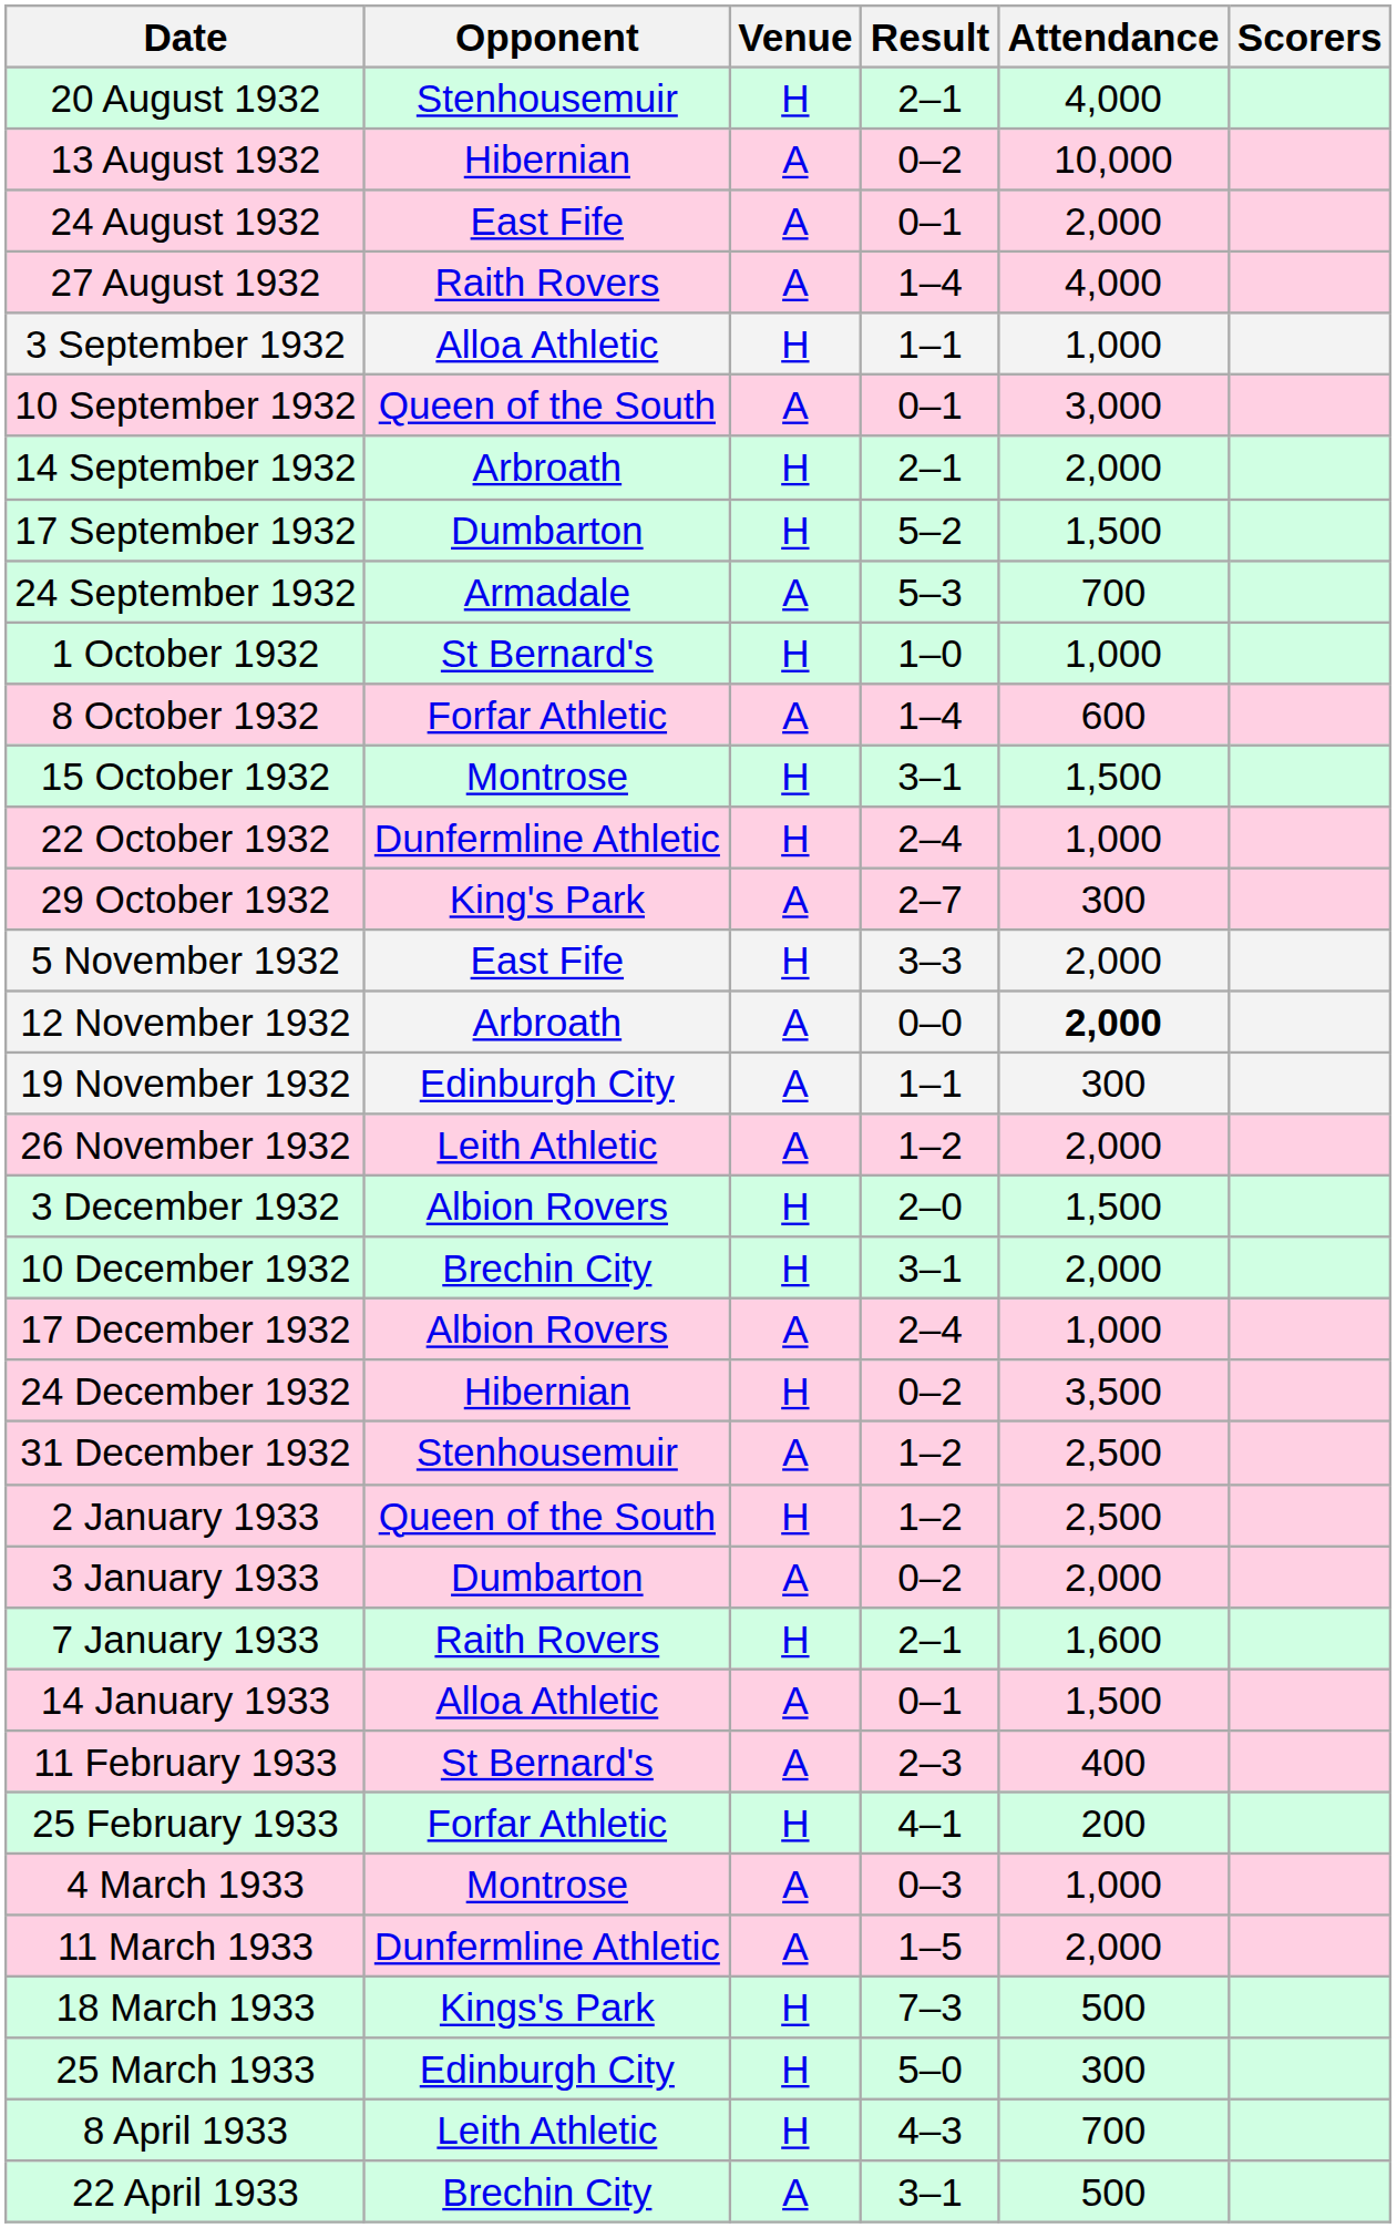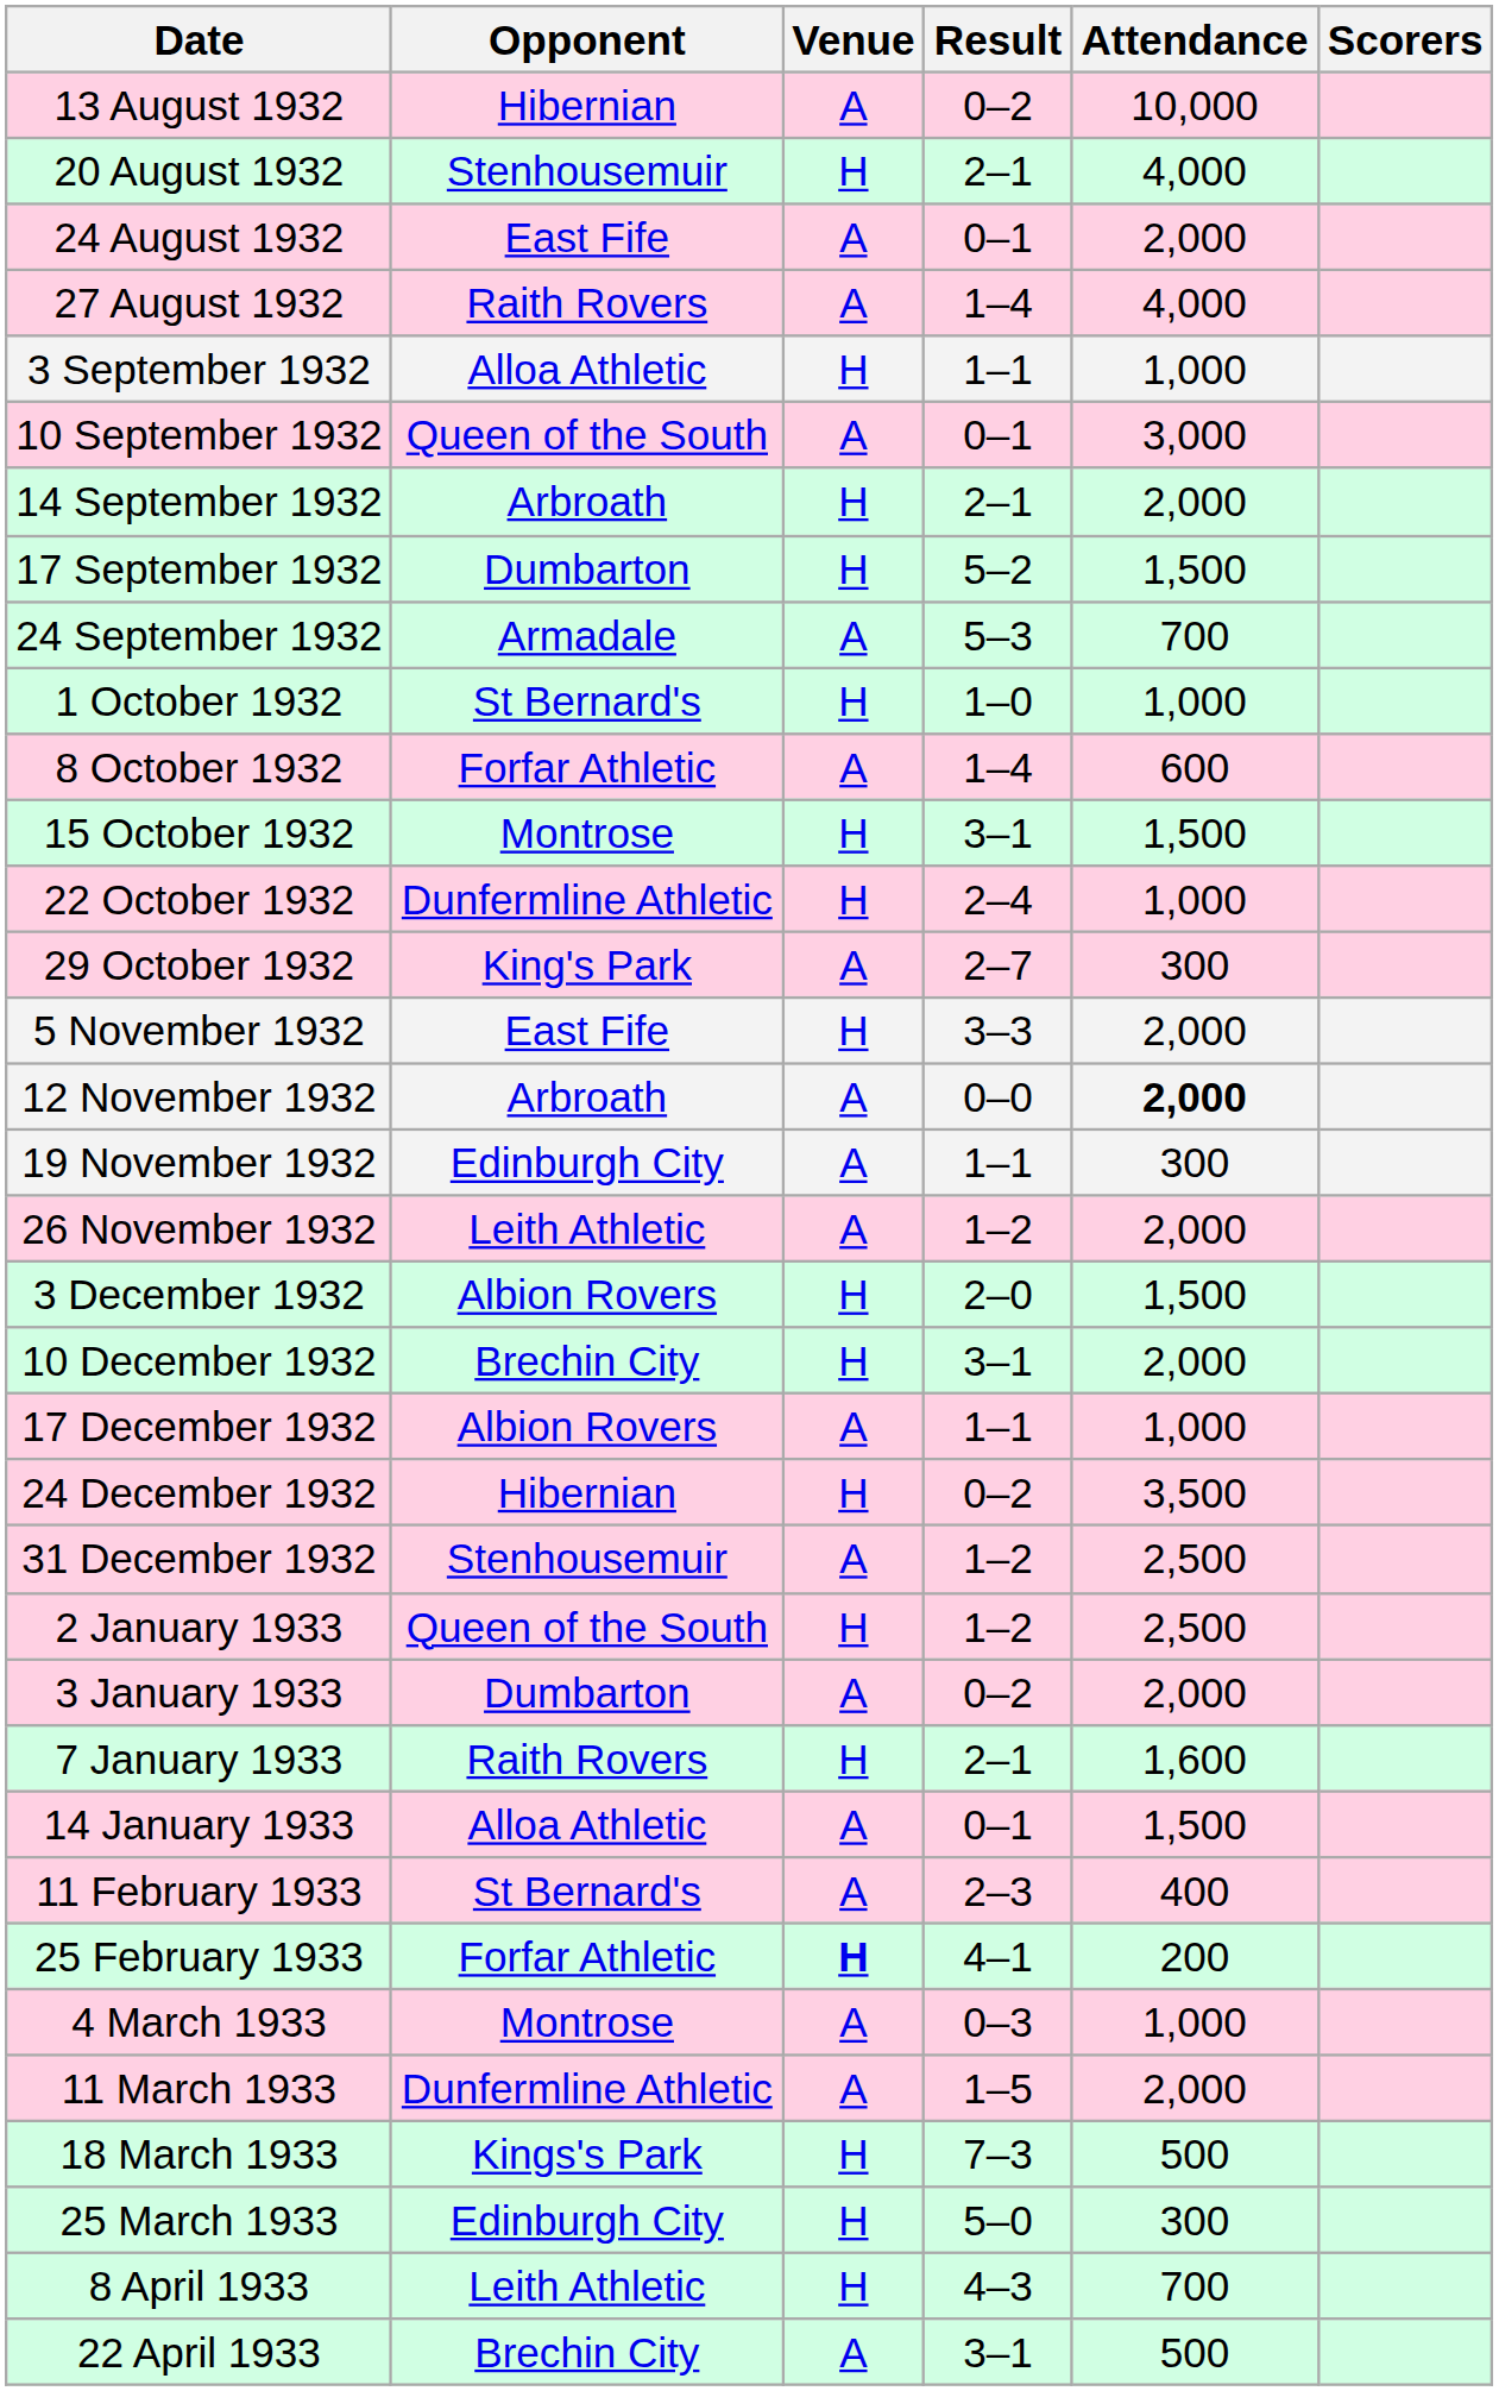rows swapped: 13 August 1932 <-> 20 August 1932
17 December 1932 | Result: 2–4 -> 1–1
25 February 1933 | Venue: normal -> bold
